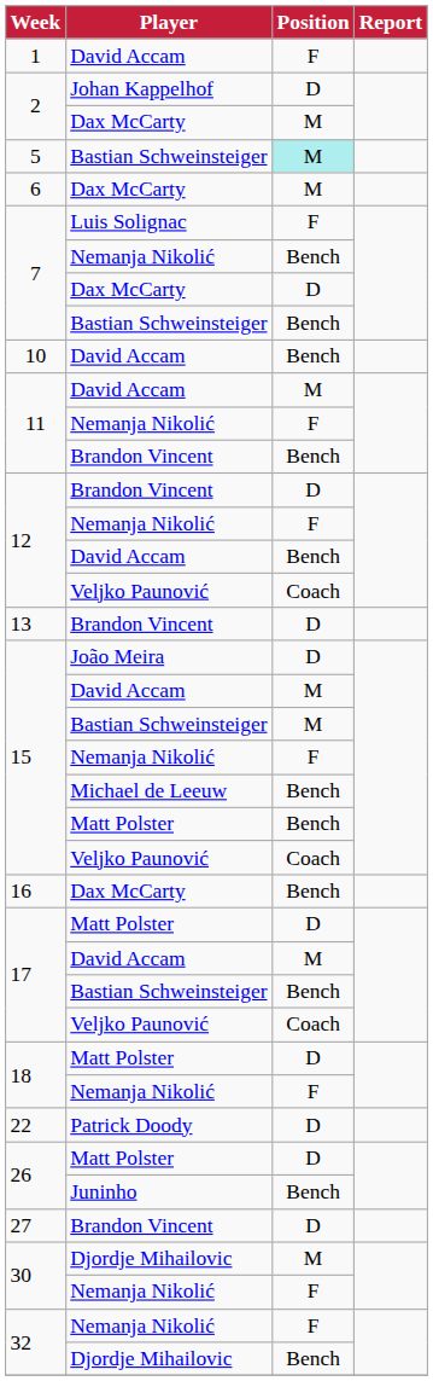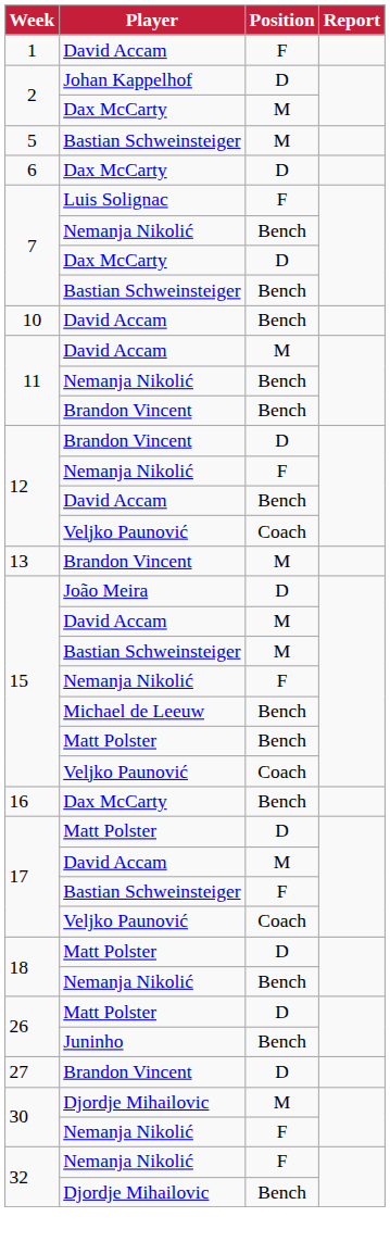5 | Position: paleturquoise background -> no background
6 | Position: M -> D
11 / Nemanja Nikolić | Position: F -> Bench
13 | Position: D -> M
17 / Bastian Schweinsteiger | Position: Bench -> F
18 / Nemanja Nikolić | Position: F -> Bench
- row: 22 | Patrick Doody | D
